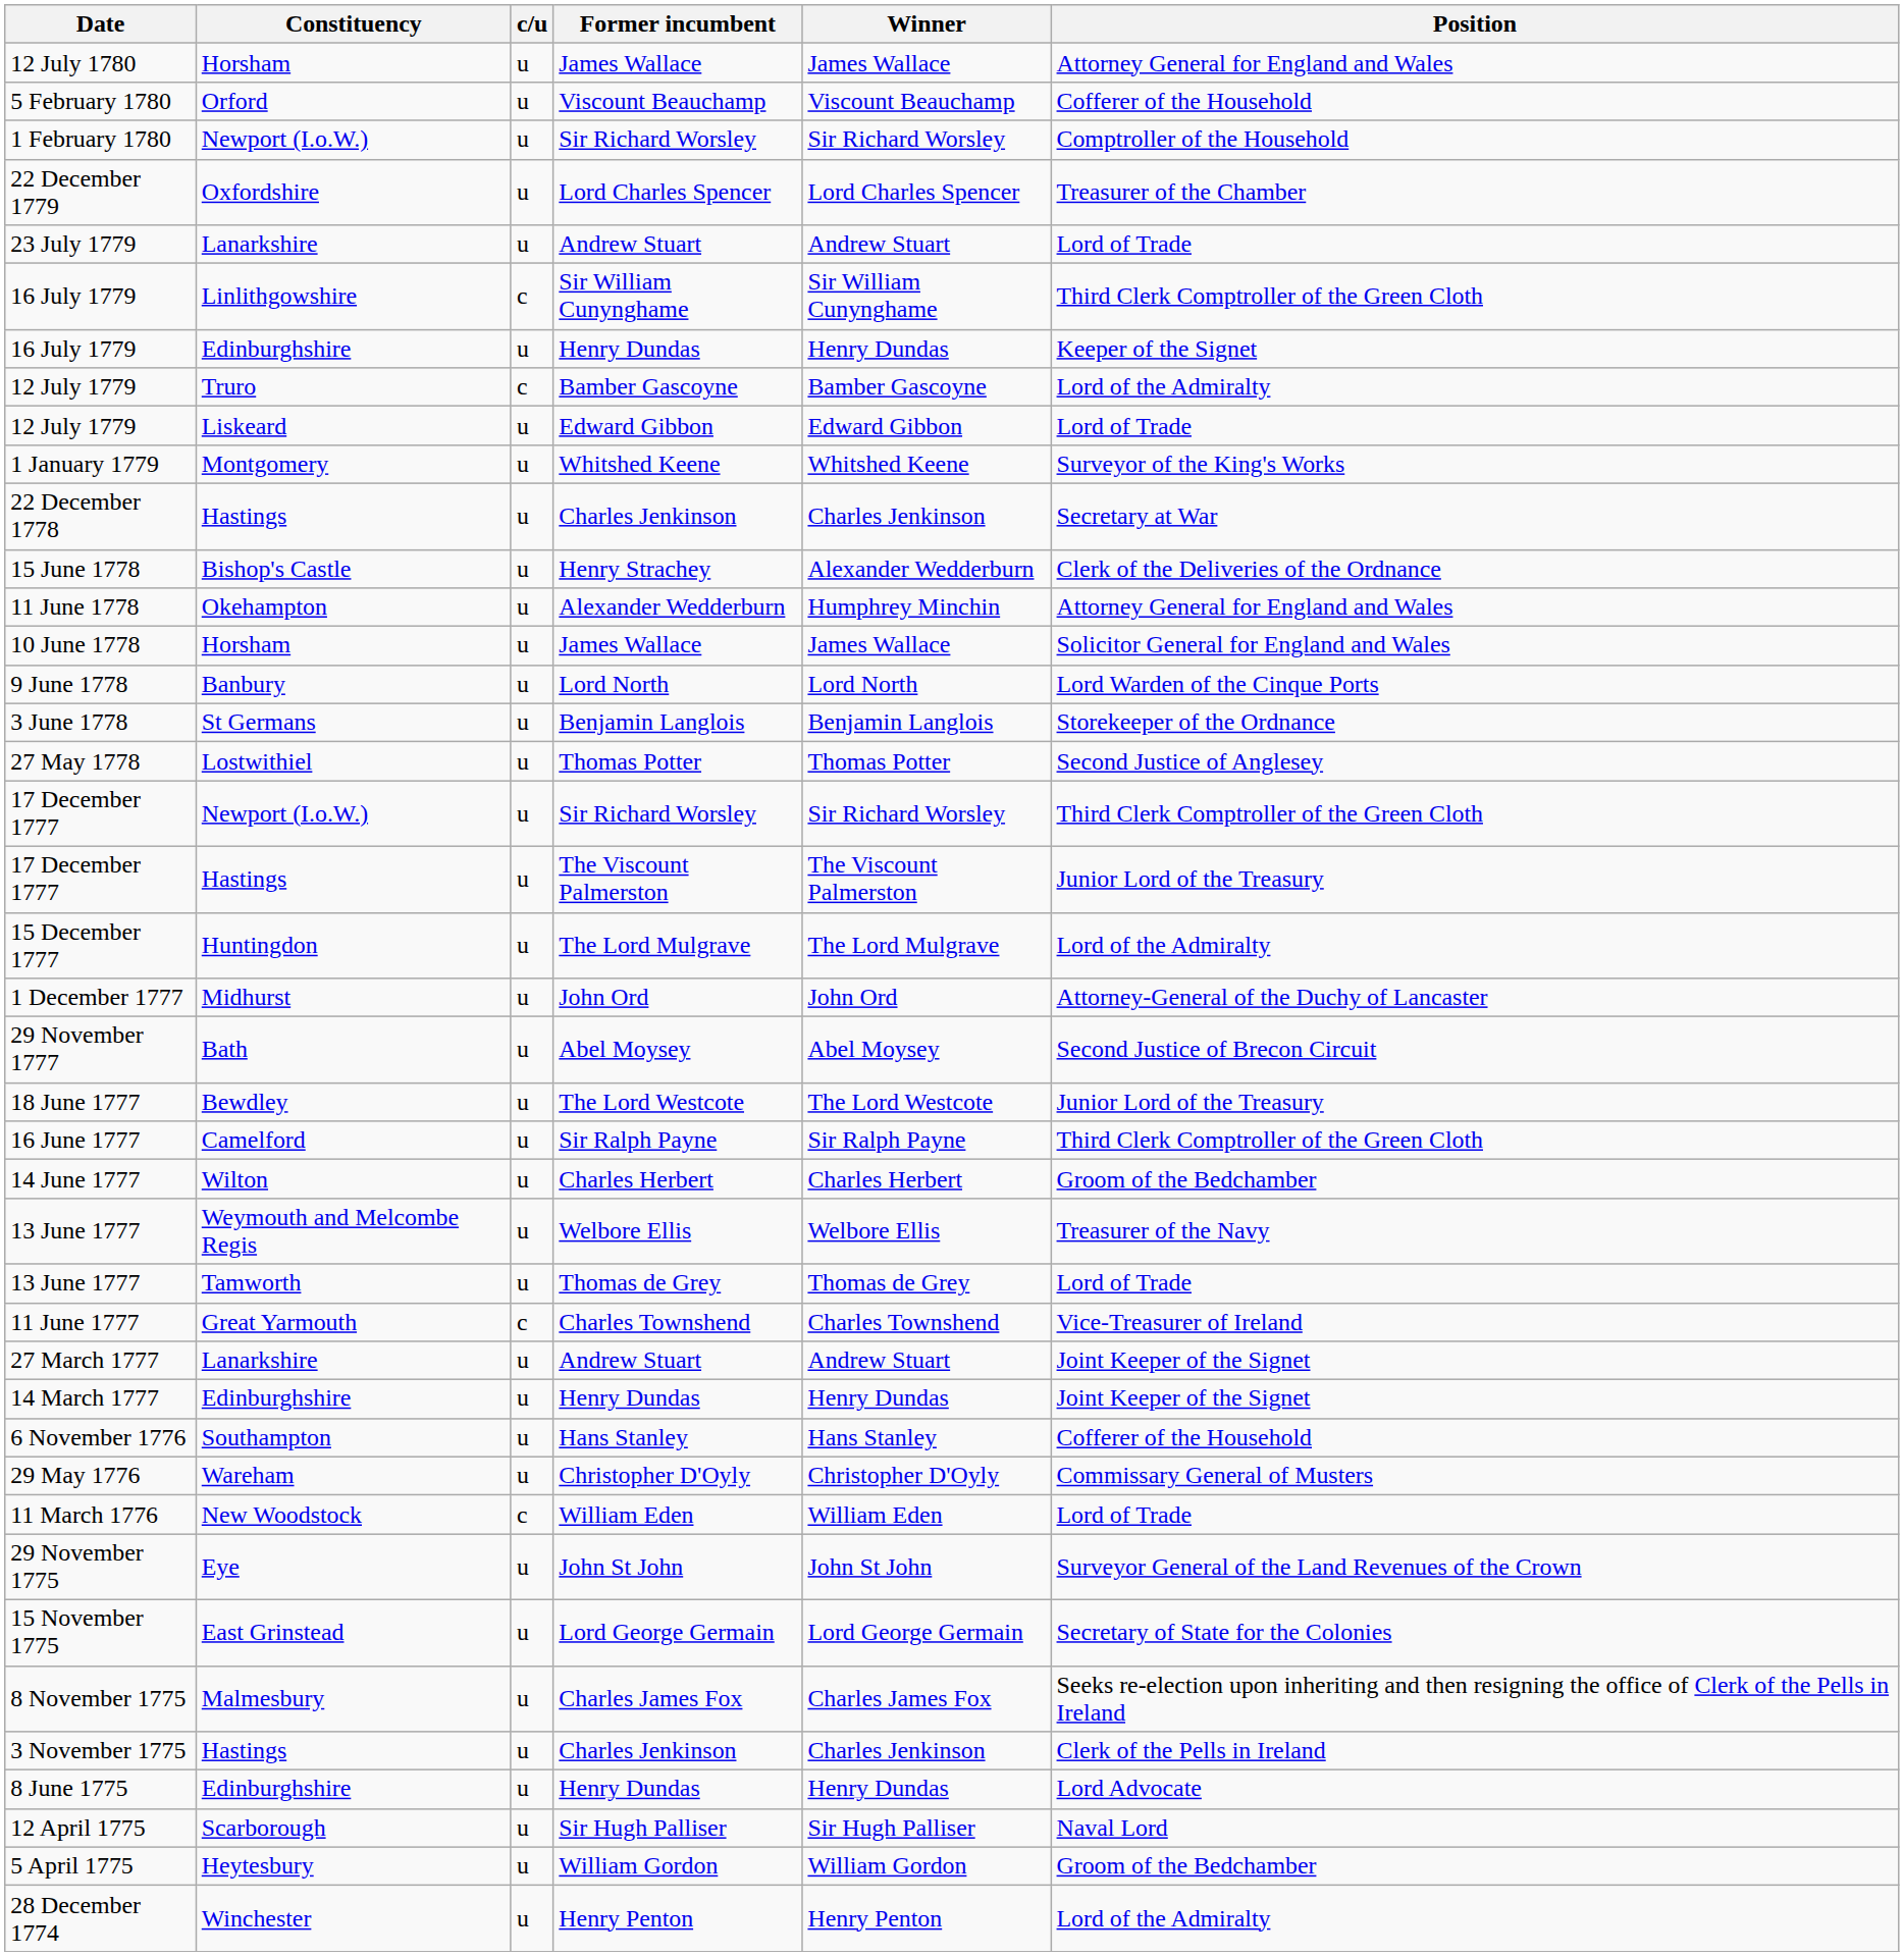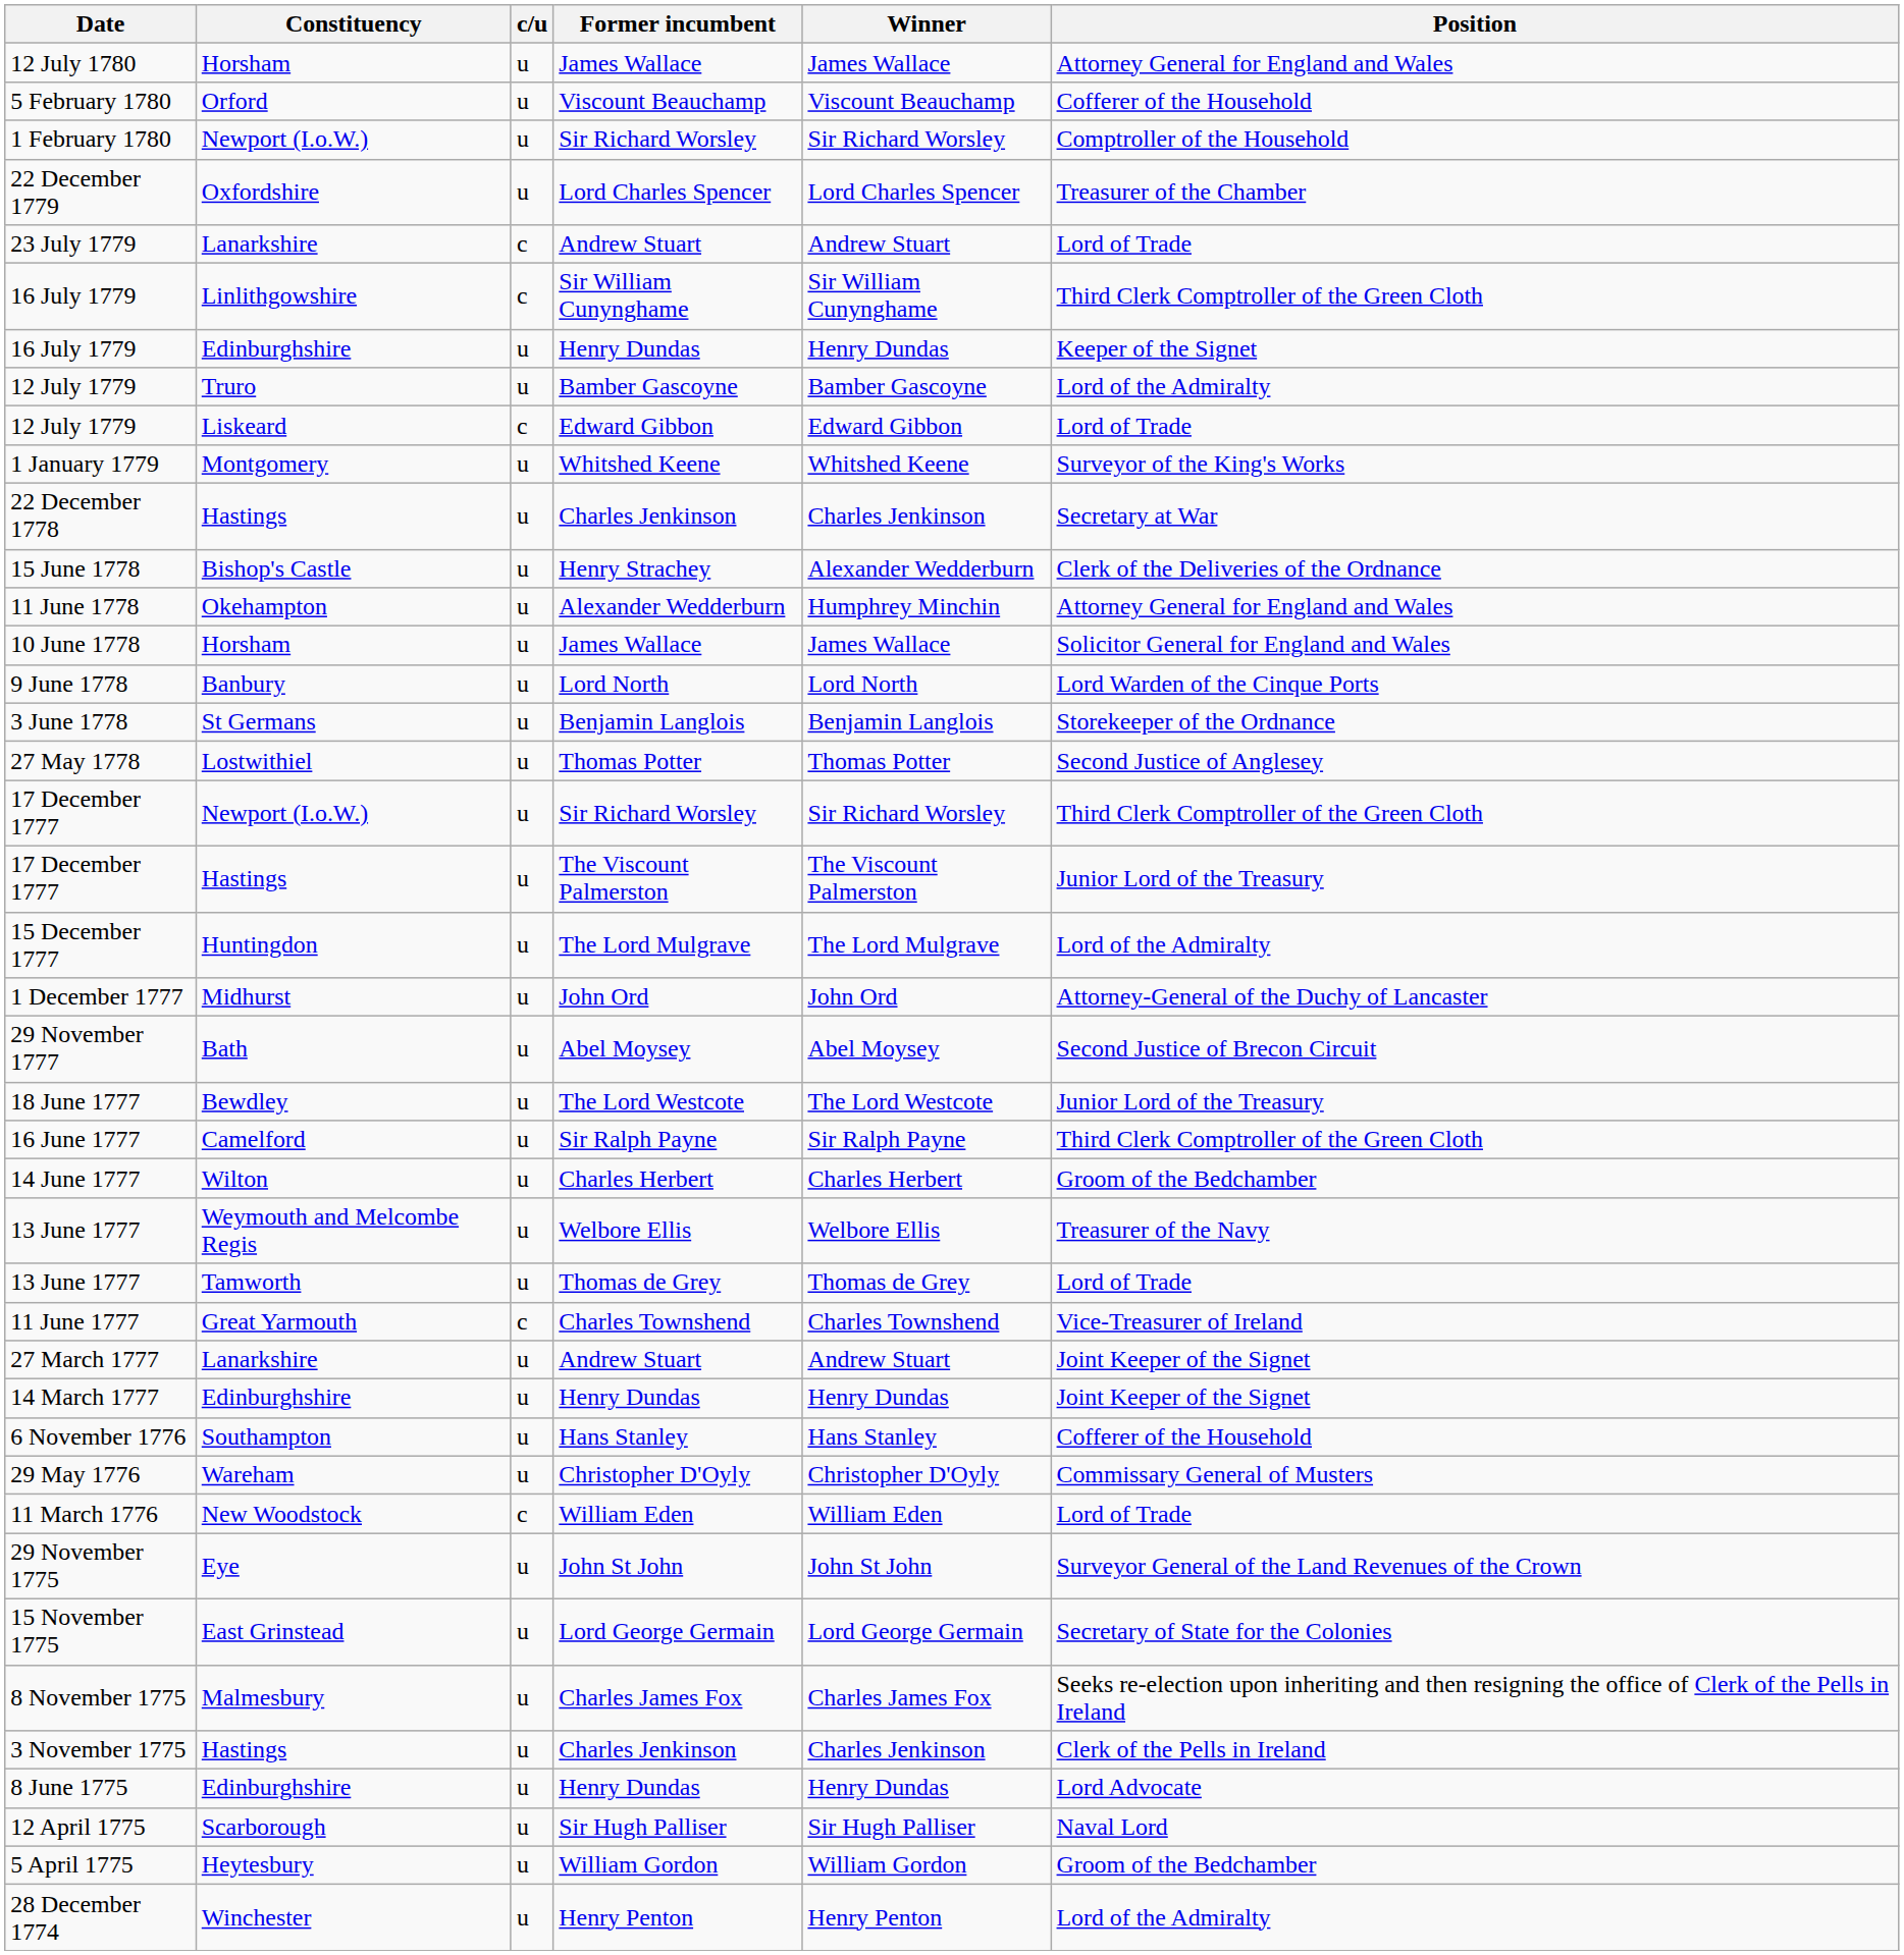23 July 1779 | c/u: u -> c
12 July 1779 / Bamber Gascoyne | c/u: c -> u
12 July 1779 / Edward Gibbon | c/u: u -> c
